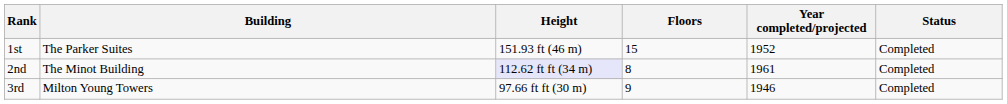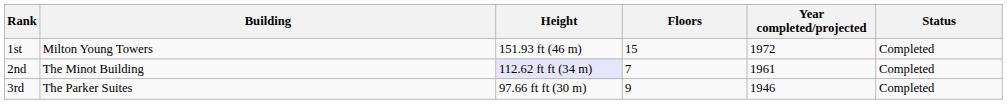1st | Building: The Parker Suites -> Milton Young Towers
1st | Year completed/projected: 1952 -> 1972
2nd | Floors: 8 -> 7
3rd | Building: Milton Young Towers -> The Parker Suites
